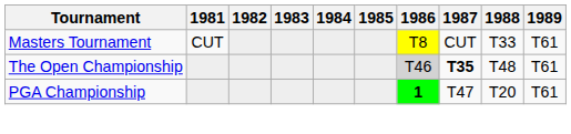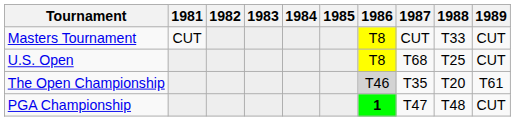Masters Tournament | 1989: T61 -> CUT
+ row: U.S. Open | T8 | T68 | T25 | CUT
The Open Championship | 1987: bold -> normal
The Open Championship | 1988: T48 -> T20
PGA Championship | 1988: T20 -> T48
PGA Championship | 1989: T61 -> CUT
